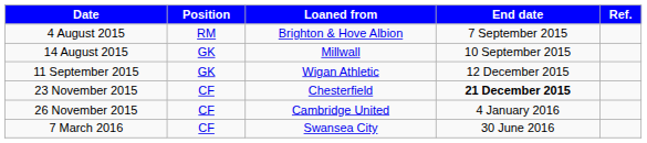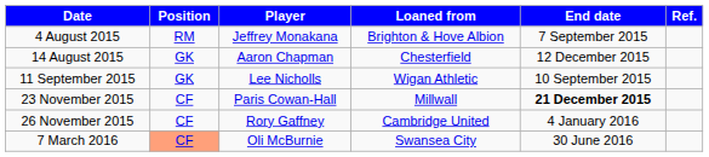+ column: Player | Jeffrey Monakana | Aaron Chapman | Lee Nicholls | Paris Cowan-Hall | Rory Gaffney | Oli McBurnie
14 August 2015 | Loaned from: Millwall -> Chesterfield
14 August 2015 | End date: 10 September 2015 -> 12 December 2015
11 September 2015 | End date: 12 December 2015 -> 10 September 2015
23 November 2015 | Loaned from: Chesterfield -> Millwall
7 March 2016 | Position: no background -> lightsalmon background
